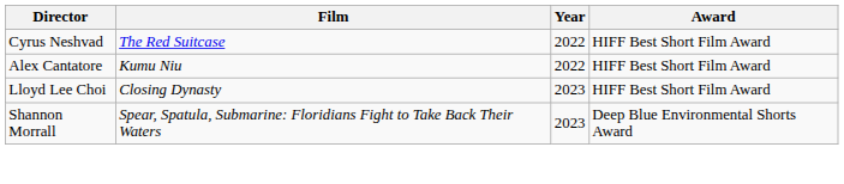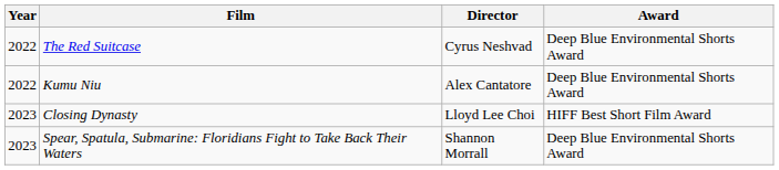columns swapped: Year <-> Director
The Red Suitcase | Award: HIFF Best Short Film Award -> Deep Blue Environmental Shorts Award
Kumu Niu | Award: HIFF Best Short Film Award -> Deep Blue Environmental Shorts Award
